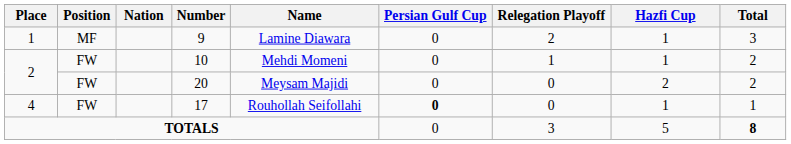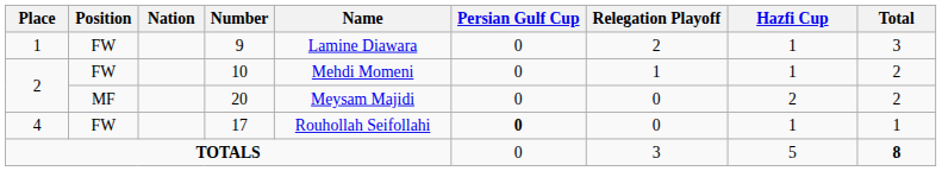9 | Position: MF -> FW
20 | Position: FW -> MF
